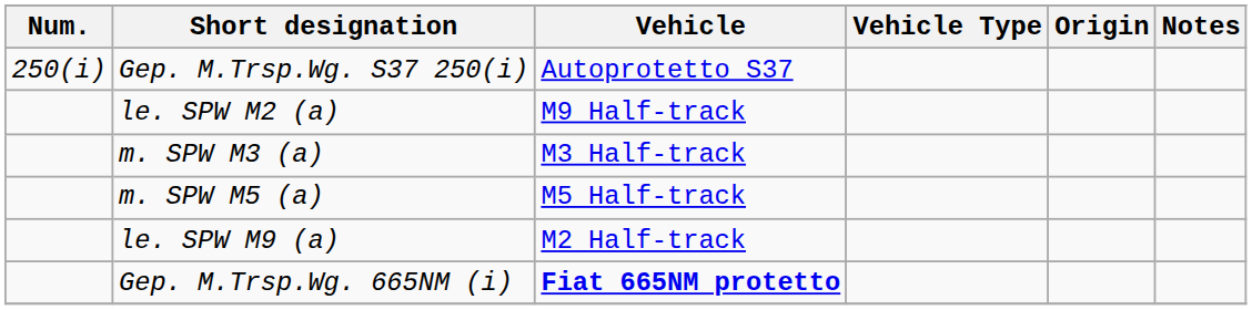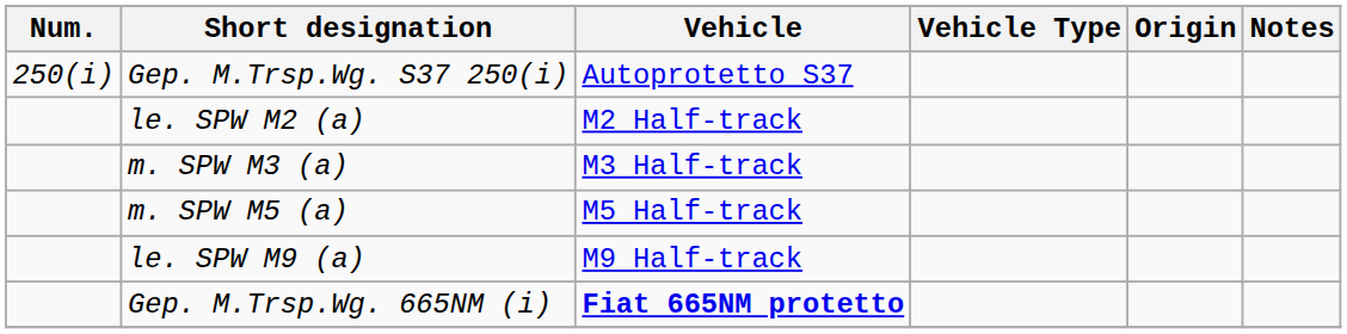le. SPW M2 (a) | Vehicle: M9 Half-track -> M2 Half-track
le. SPW M9 (a) | Vehicle: M2 Half-track -> M9 Half-track
